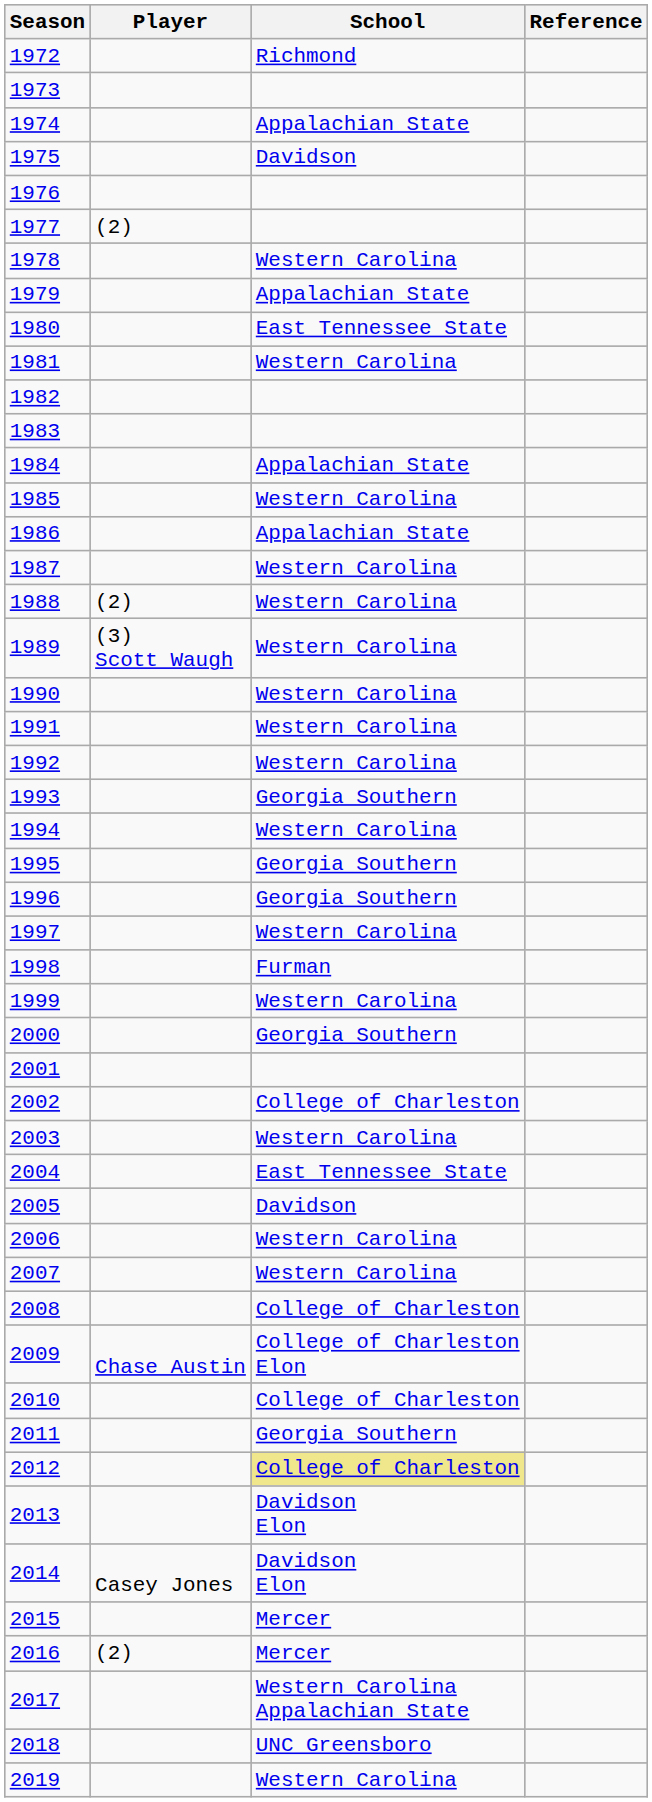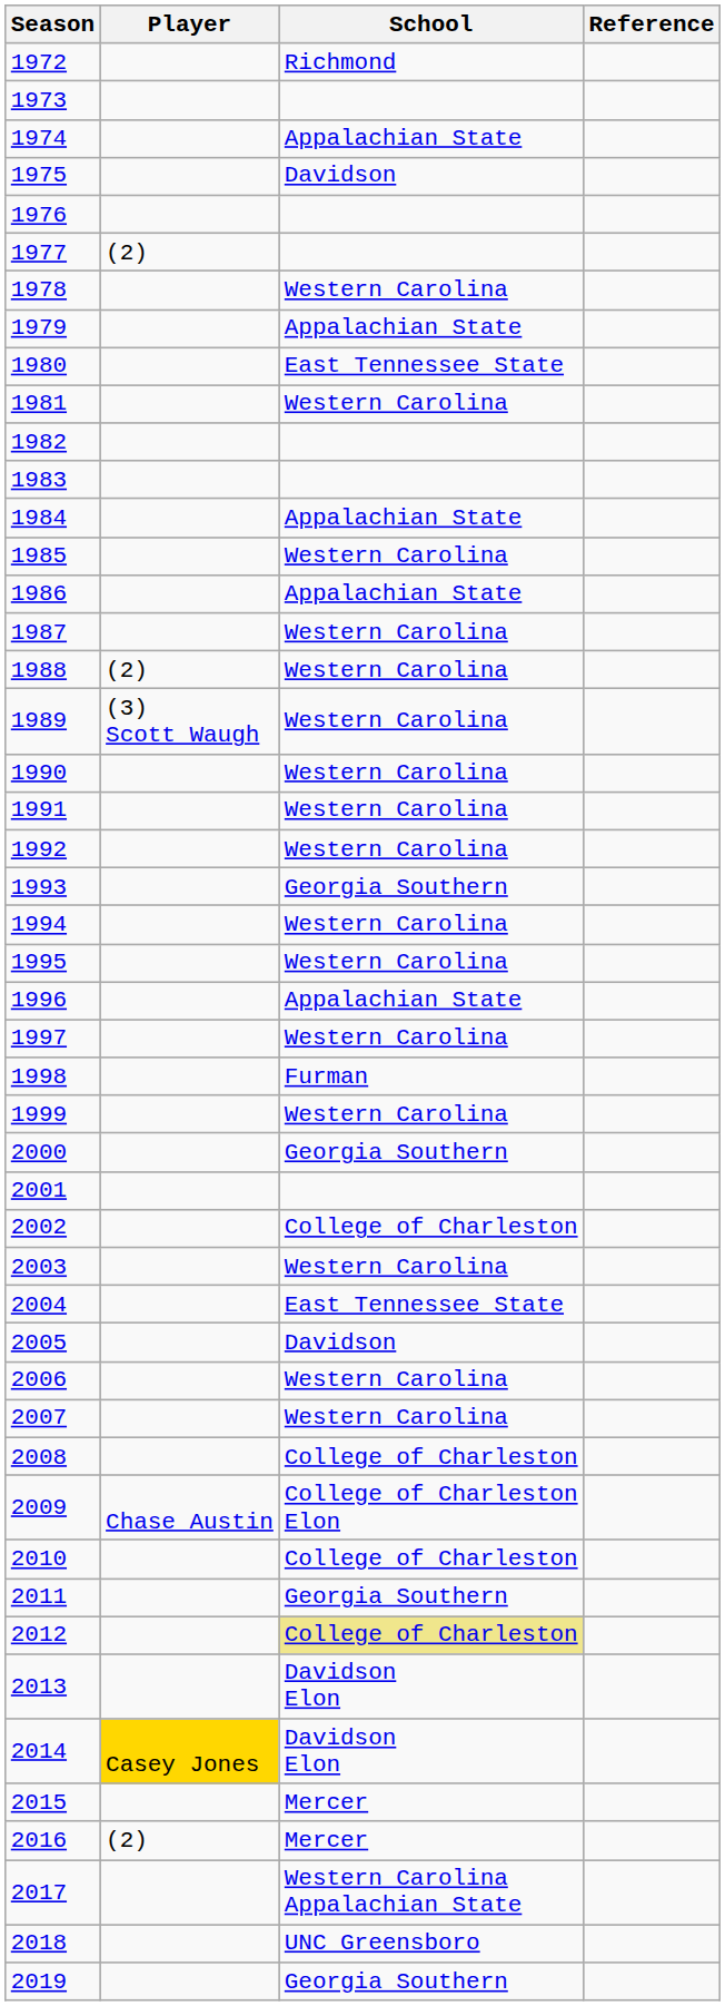1995 | School: Georgia Southern -> Western Carolina
1996 | School: Georgia Southern -> Appalachian State
2014 | Player: no background -> gold background
2019 | School: Western Carolina -> Georgia Southern
